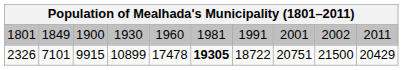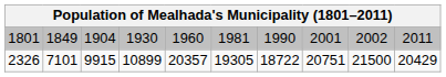1801 | column 3: 1900 -> 1904
1801 | column 7: 1991 -> 1990
2326 | column 5: 17478 -> 20357
2326 | column 6: bold -> normal
